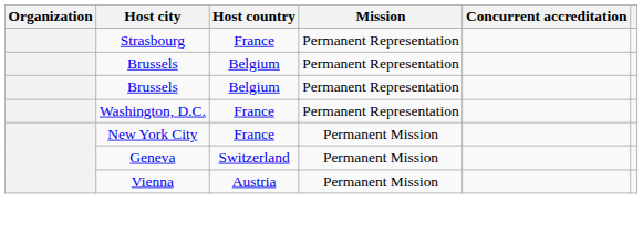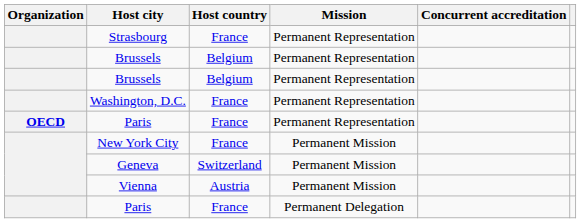+ row: OECD | Paris | France | Permanent Representation
+ row: Paris | France | Permanent Delegation
